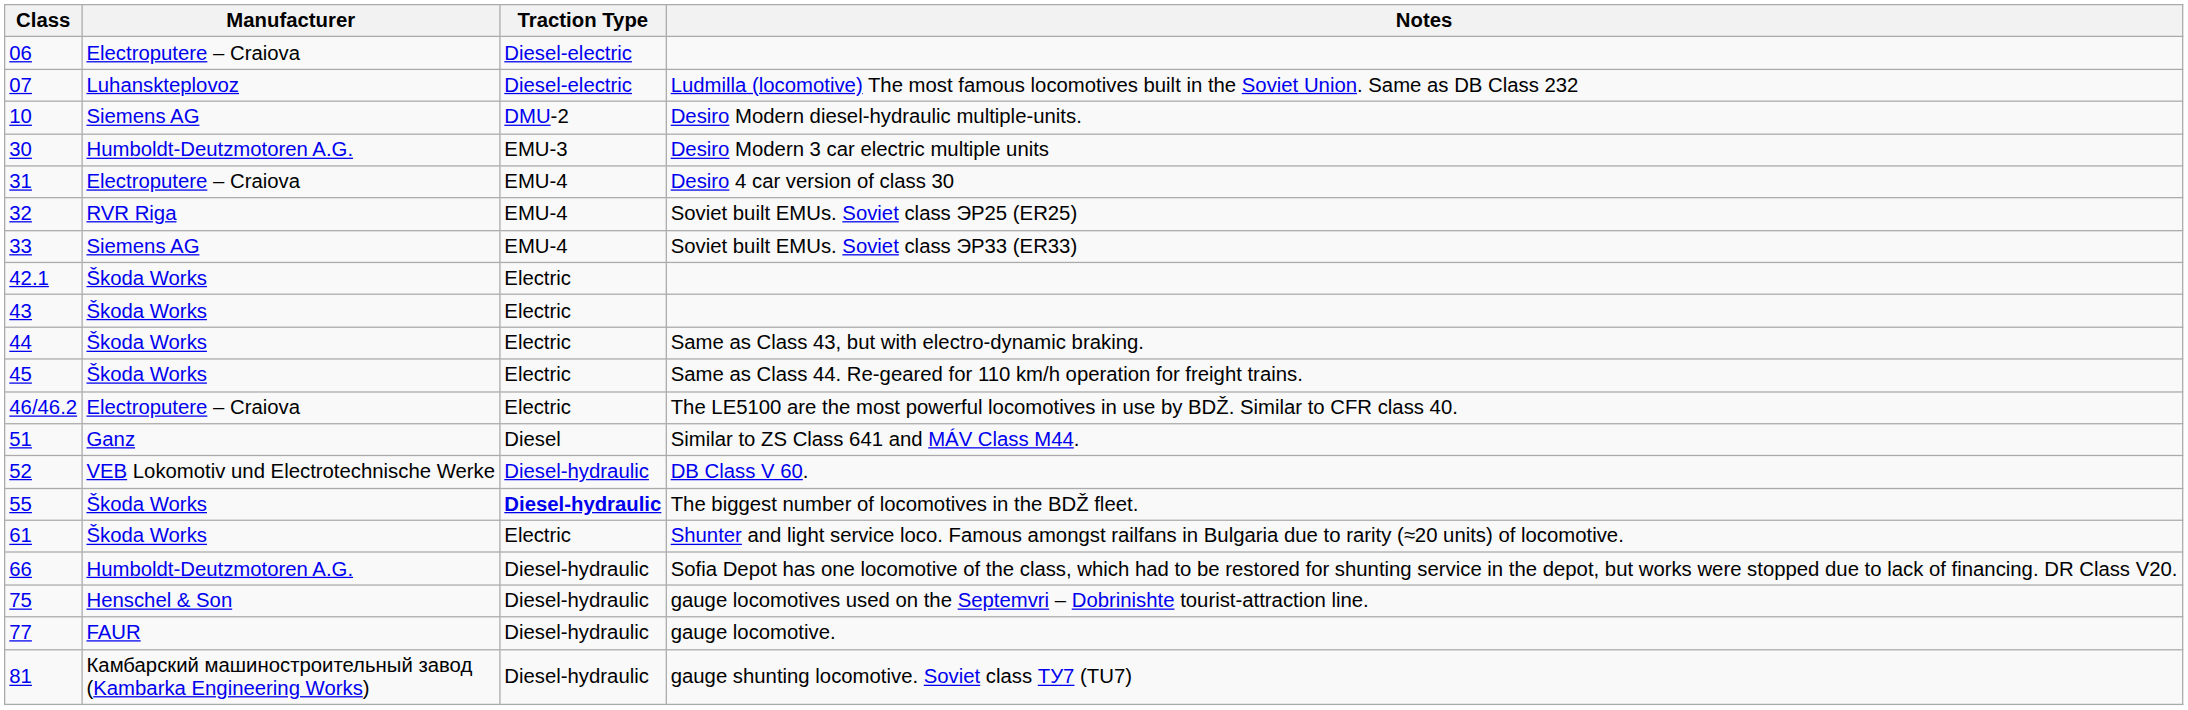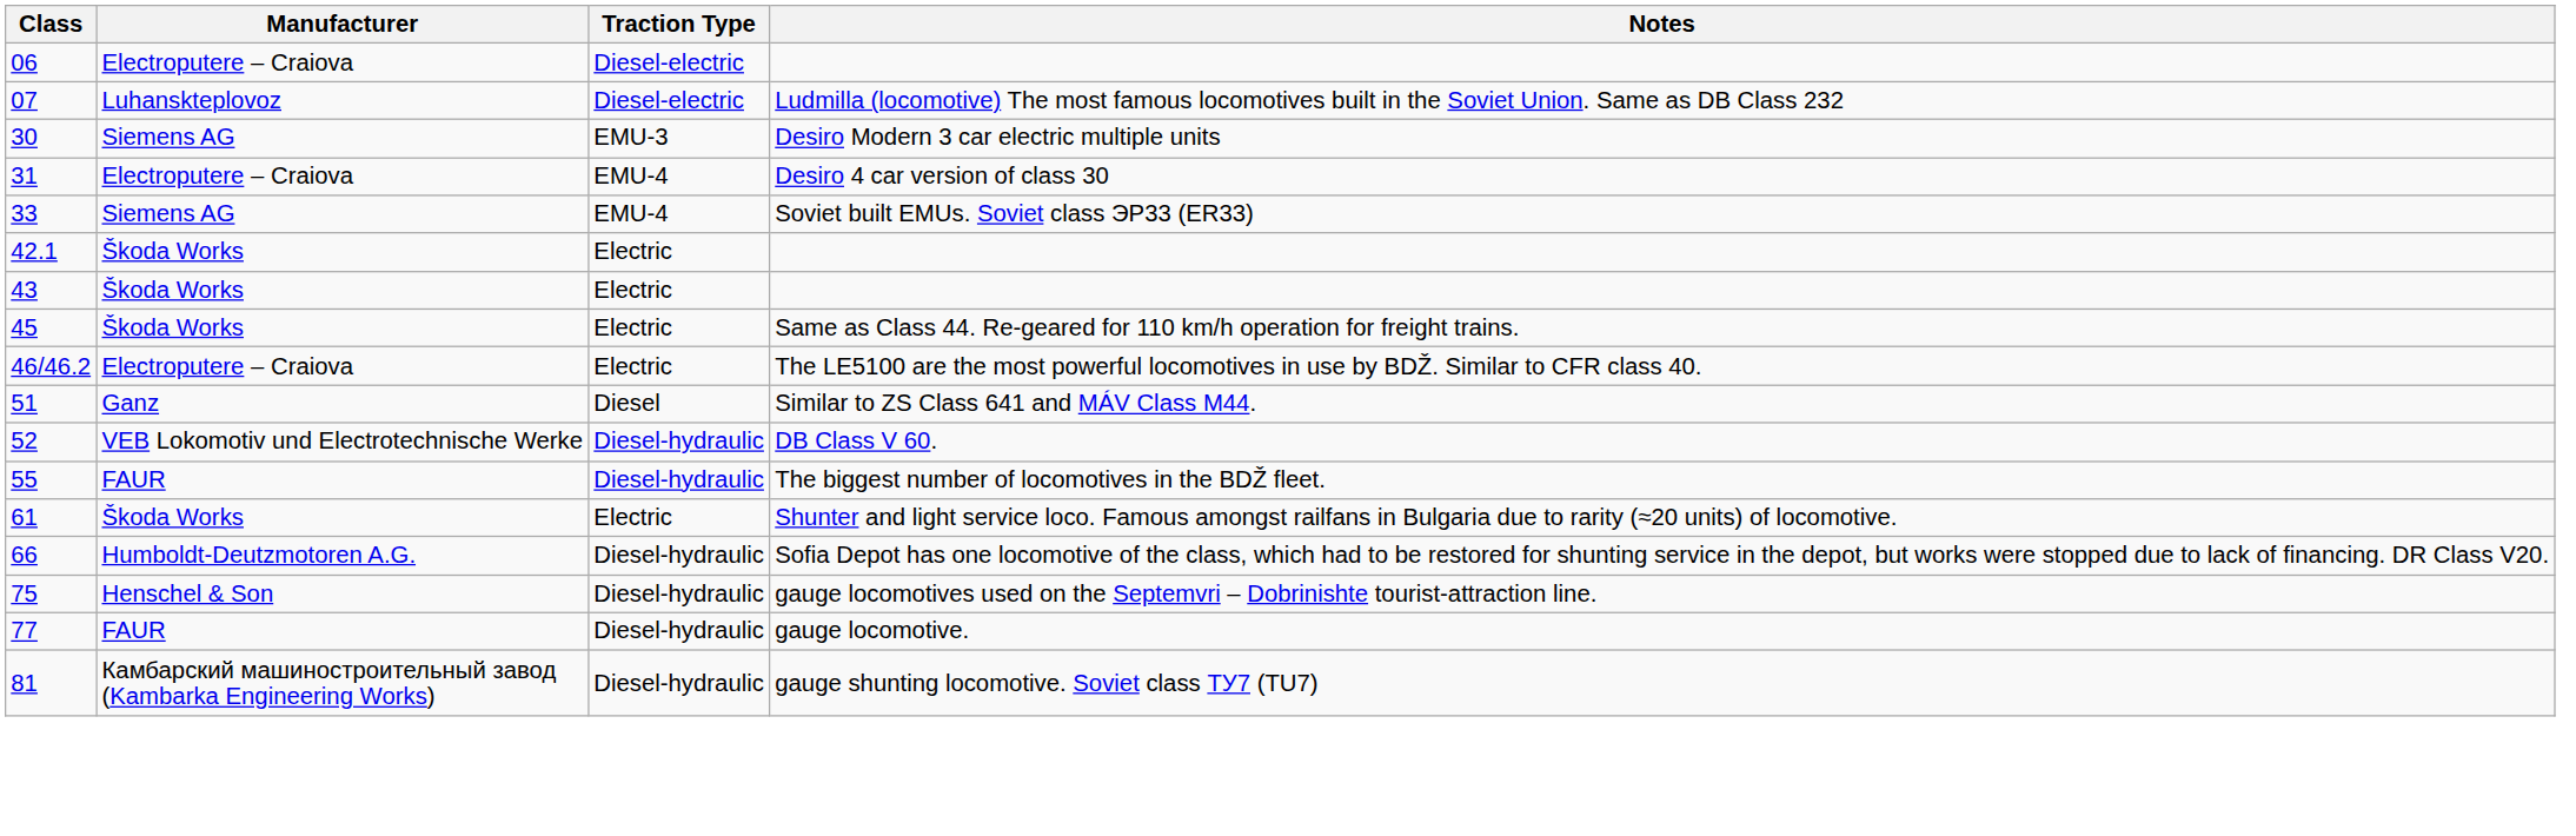- row: 10 | Siemens AG | DMU-2 | Desiro Modern diesel-hydraulic multiple-units.
Desiro Modern 3 car electric multiple units | Manufacturer: Humboldt-Deutzmotoren A.G. -> Siemens AG
- row: 32 | RVR Riga | EMU-4 | Soviet built EMUs. Soviet class ЭР25 (ER25)
- row: 44 | Škoda Works | Electric | Same as Class 43, but with electro-dynamic braking.
The biggest number of locomotives in the BDŽ fleet. | Manufacturer: Škoda Works -> FAUR
The biggest number of locomotives in the BDŽ fleet. | Traction Type: bold -> normal
